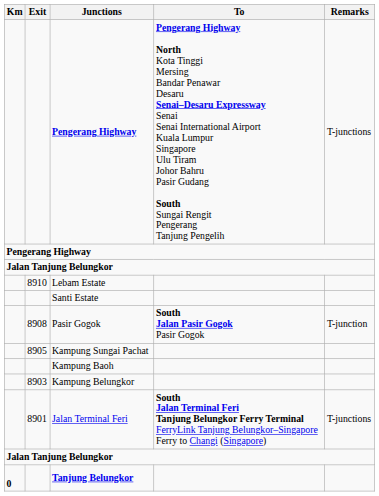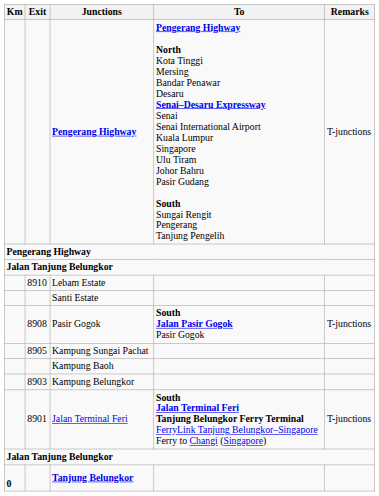Pasir Gogok | Remarks: T-junction -> T-junctions
